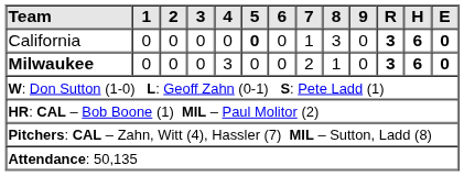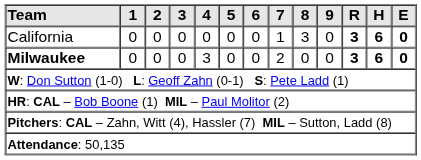California | 5: bold -> normal
Milwaukee | 8: 1 -> 0
